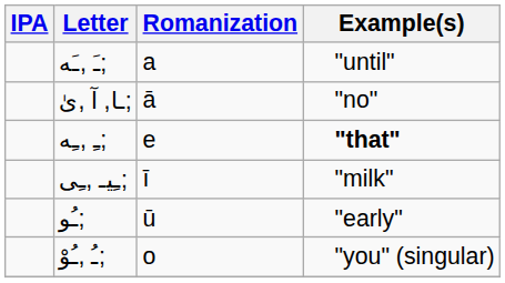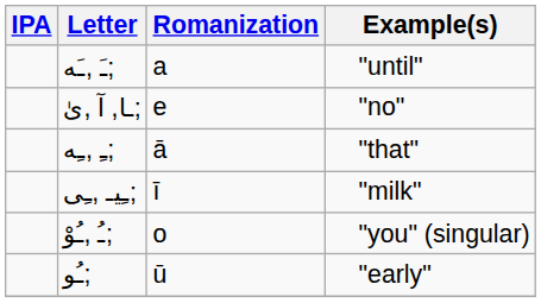ـا, آ ,ىٰ; | Romanization: ā -> e
ـِ ,ـِه; | Romanization: e -> ā
ـِ ,ـِه; | Example(s): bold -> normal
rows swapped: ـُ ,ـُوْ; <-> ـُو;
